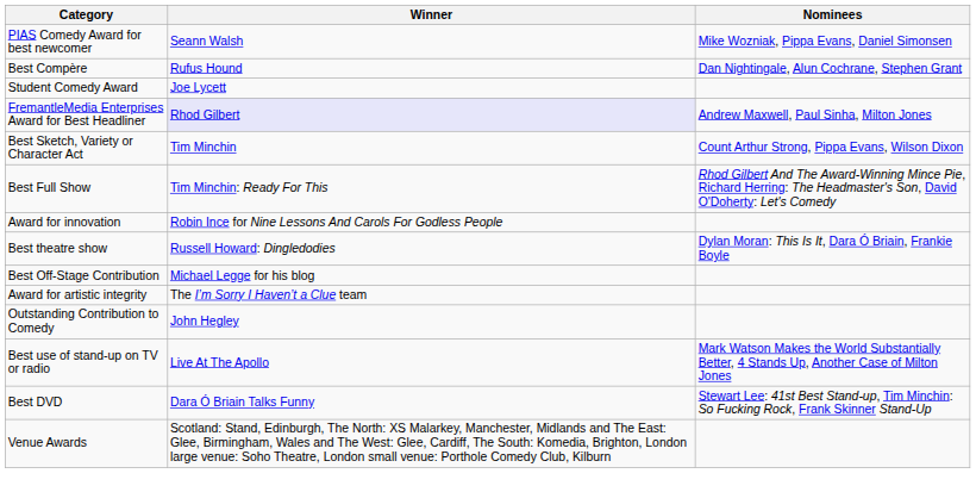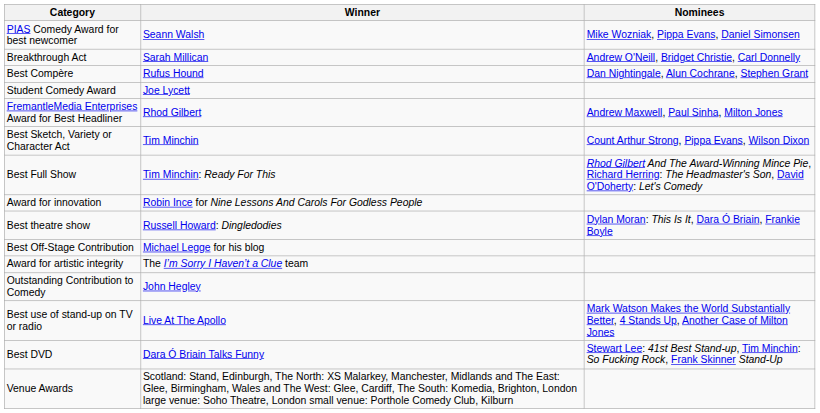+ row: Breakthrough Act | Sarah Millican | Andrew O'Neill, Bridget Christie, Carl Donnelly
FremantleMedia Enterprises Award for Best Headliner | Winner: lavender background -> no background
